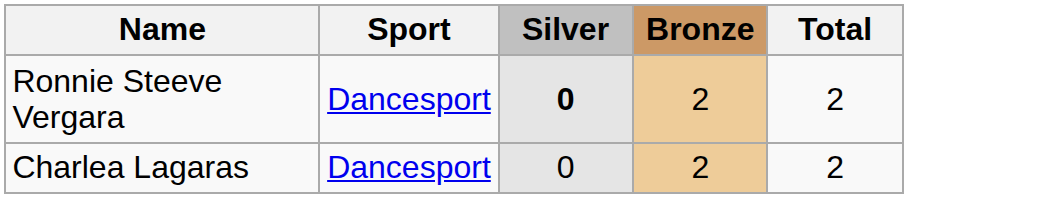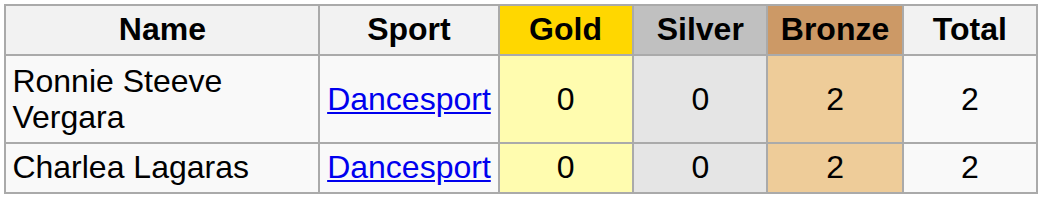+ column: Gold | 0 | 0
Ronnie Steeve Vergara | Silver: bold -> normal
